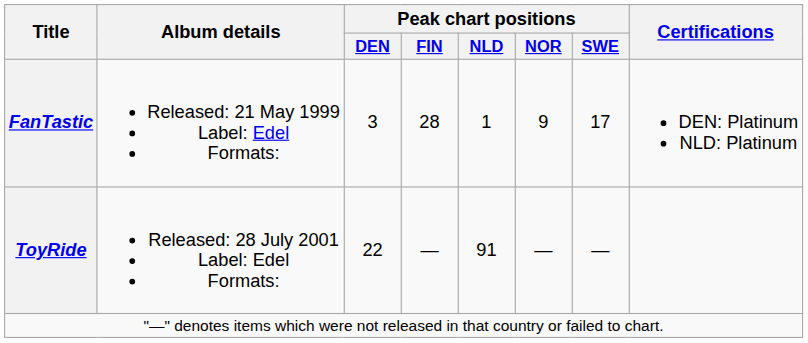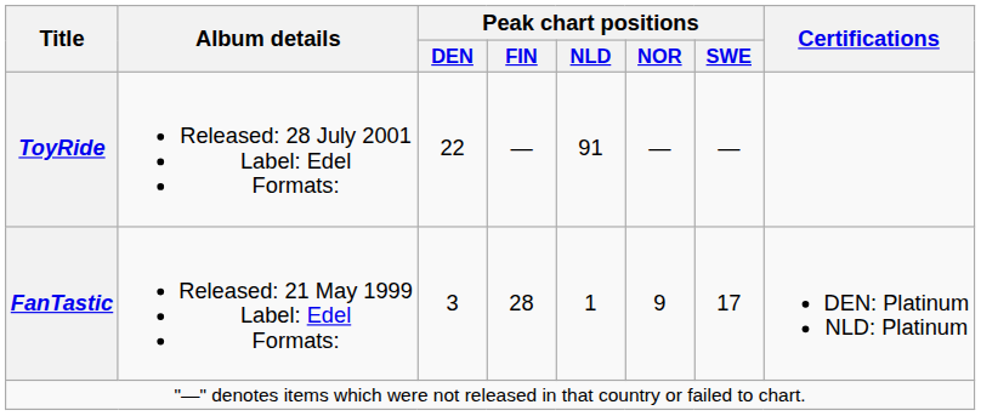rows swapped: FanTastic <-> ToyRide
